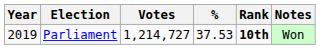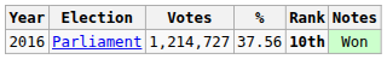Parliament | Year: 2019 -> 2016
Parliament | %: 37.53 -> 37.56
